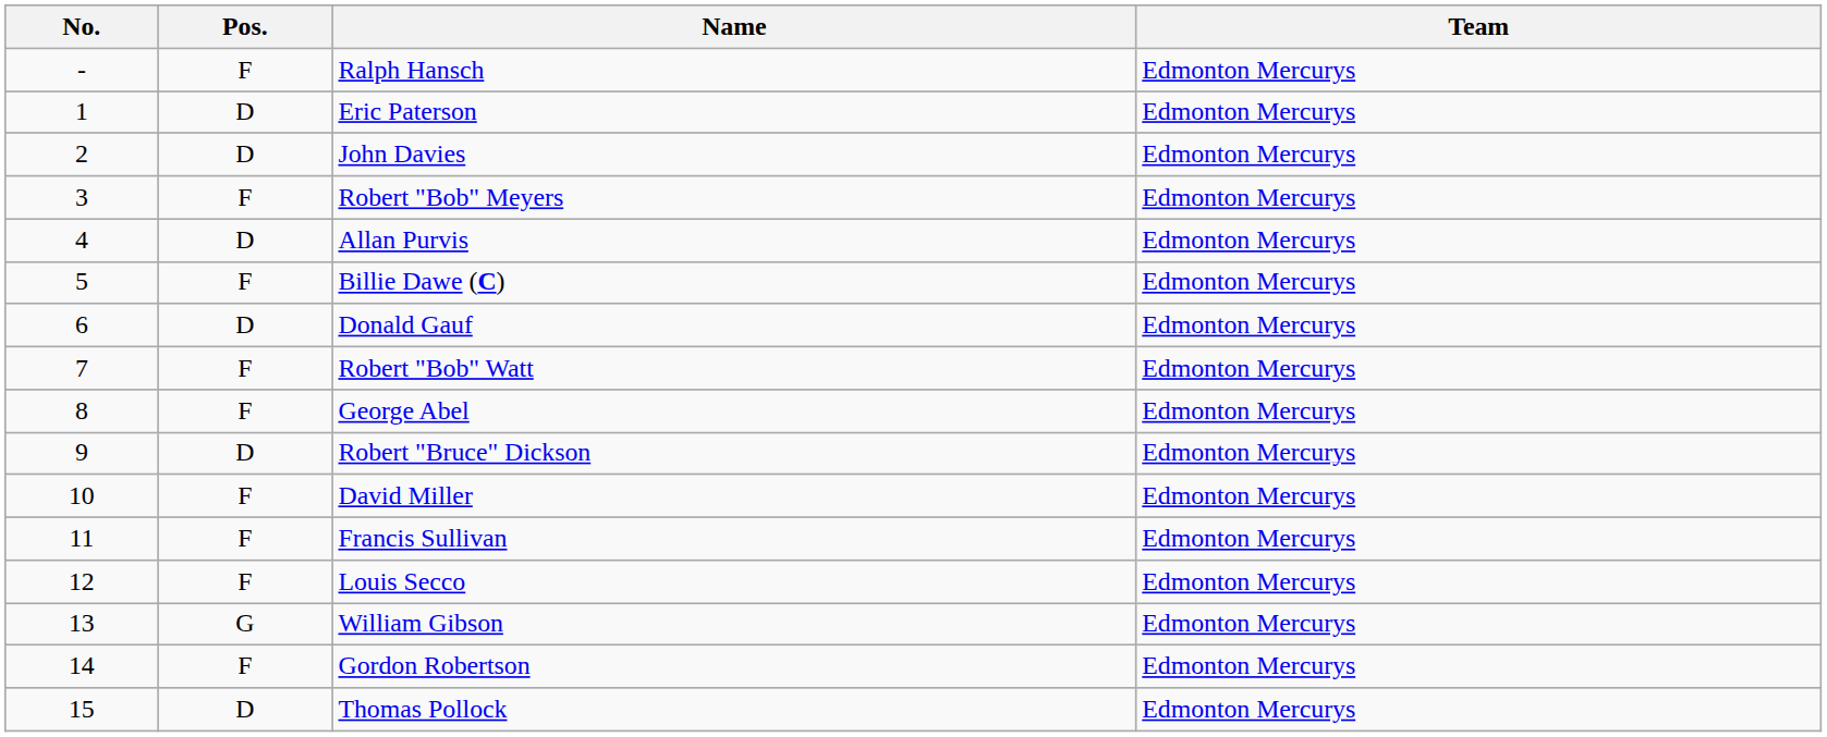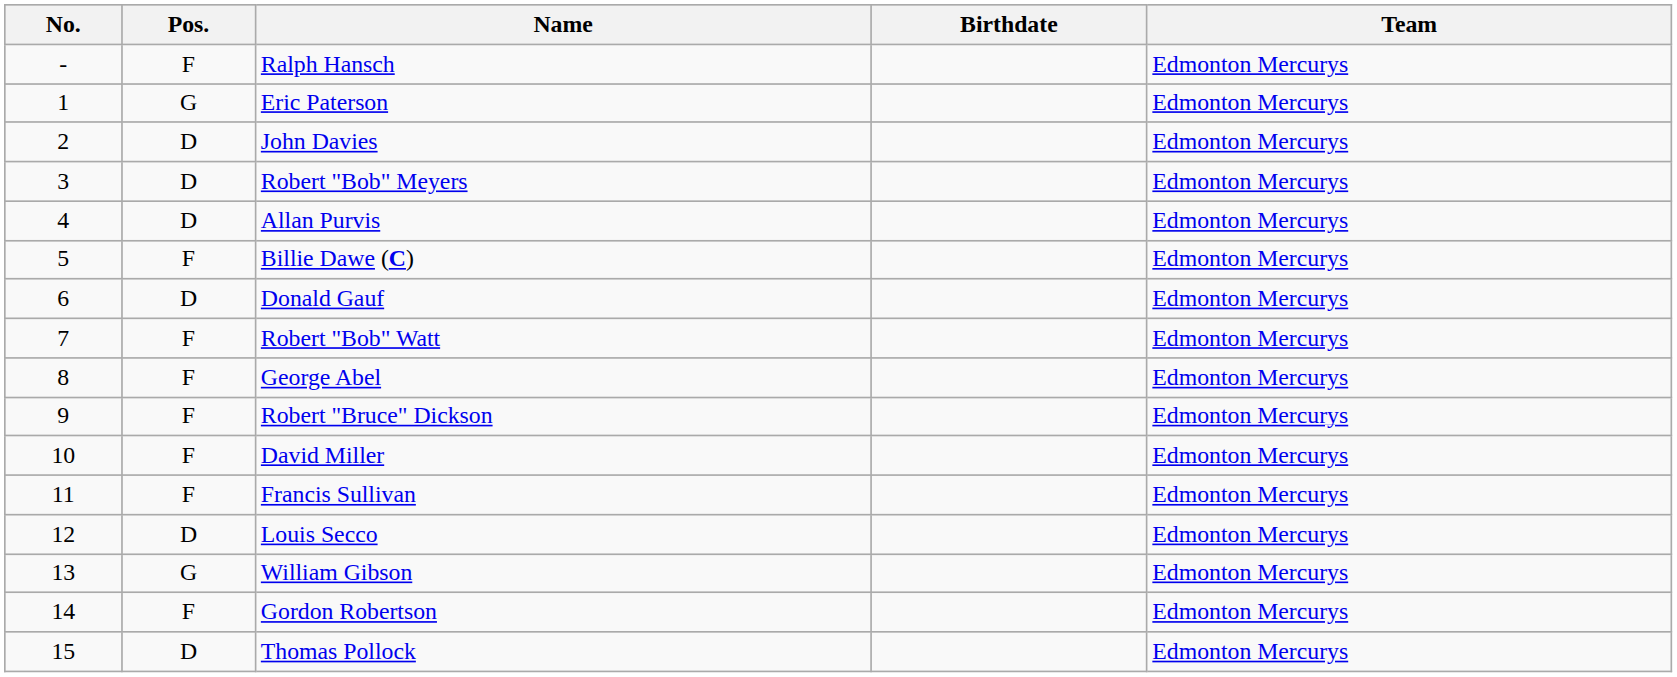+ column: Birthdate
Eric Paterson | Pos.: D -> G
Robert "Bob" Meyers | Pos.: F -> D
Robert "Bruce" Dickson | Pos.: D -> F
Louis Secco | Pos.: F -> D
